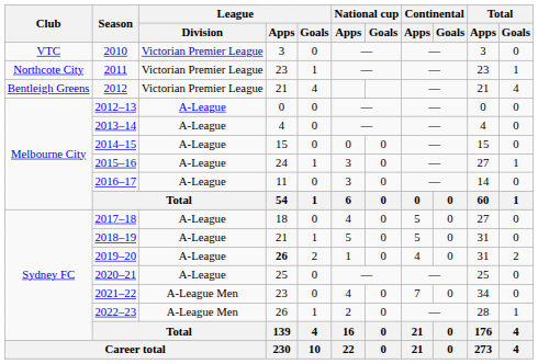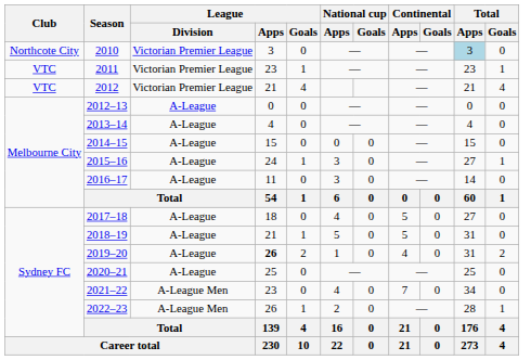2010 | Club: VTC -> Northcote City
2010 | Total / Apps: no background -> lightblue background
2011 | Club: Northcote City -> VTC
2012 | Club: Bentleigh Greens -> VTC
